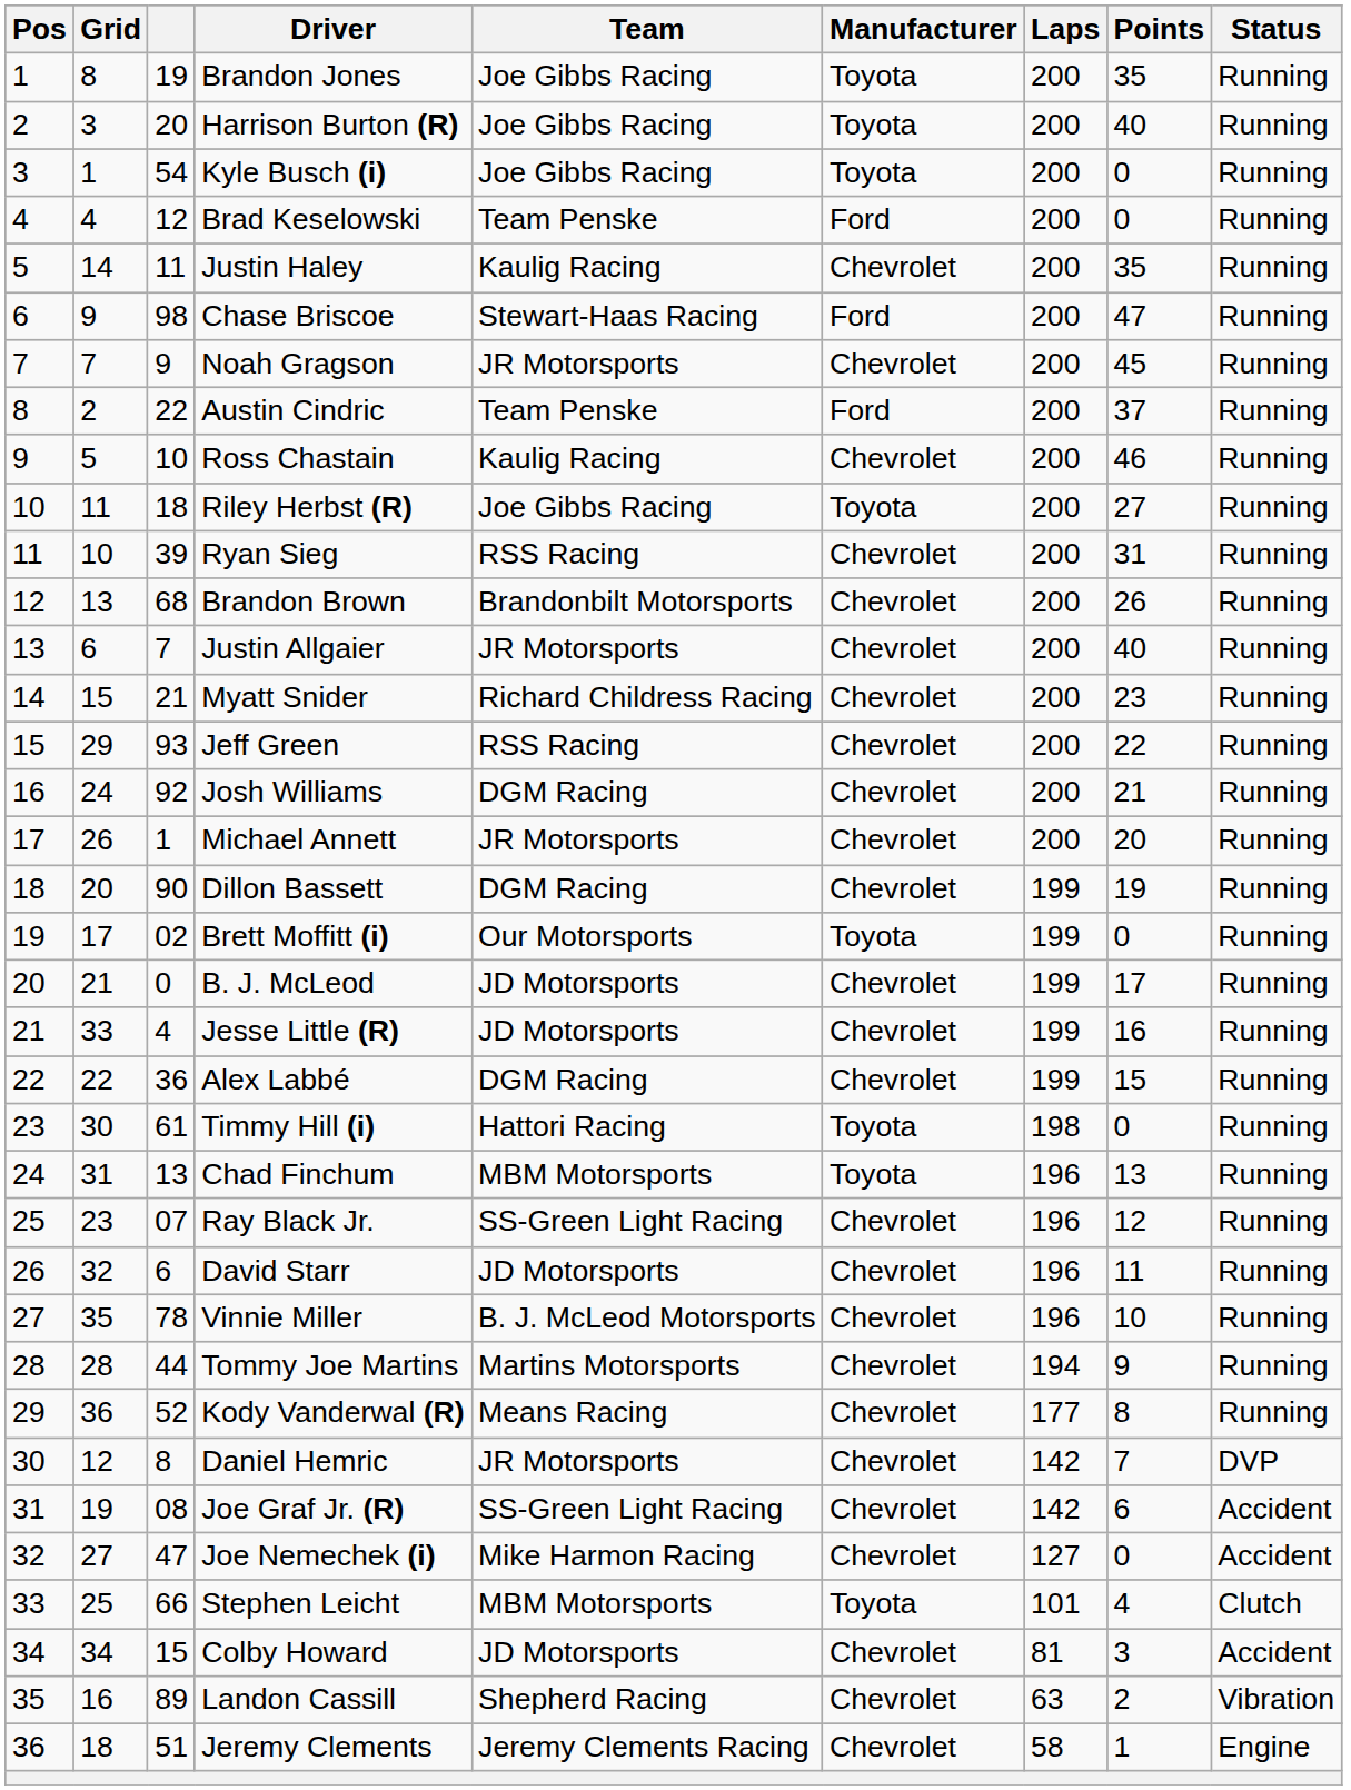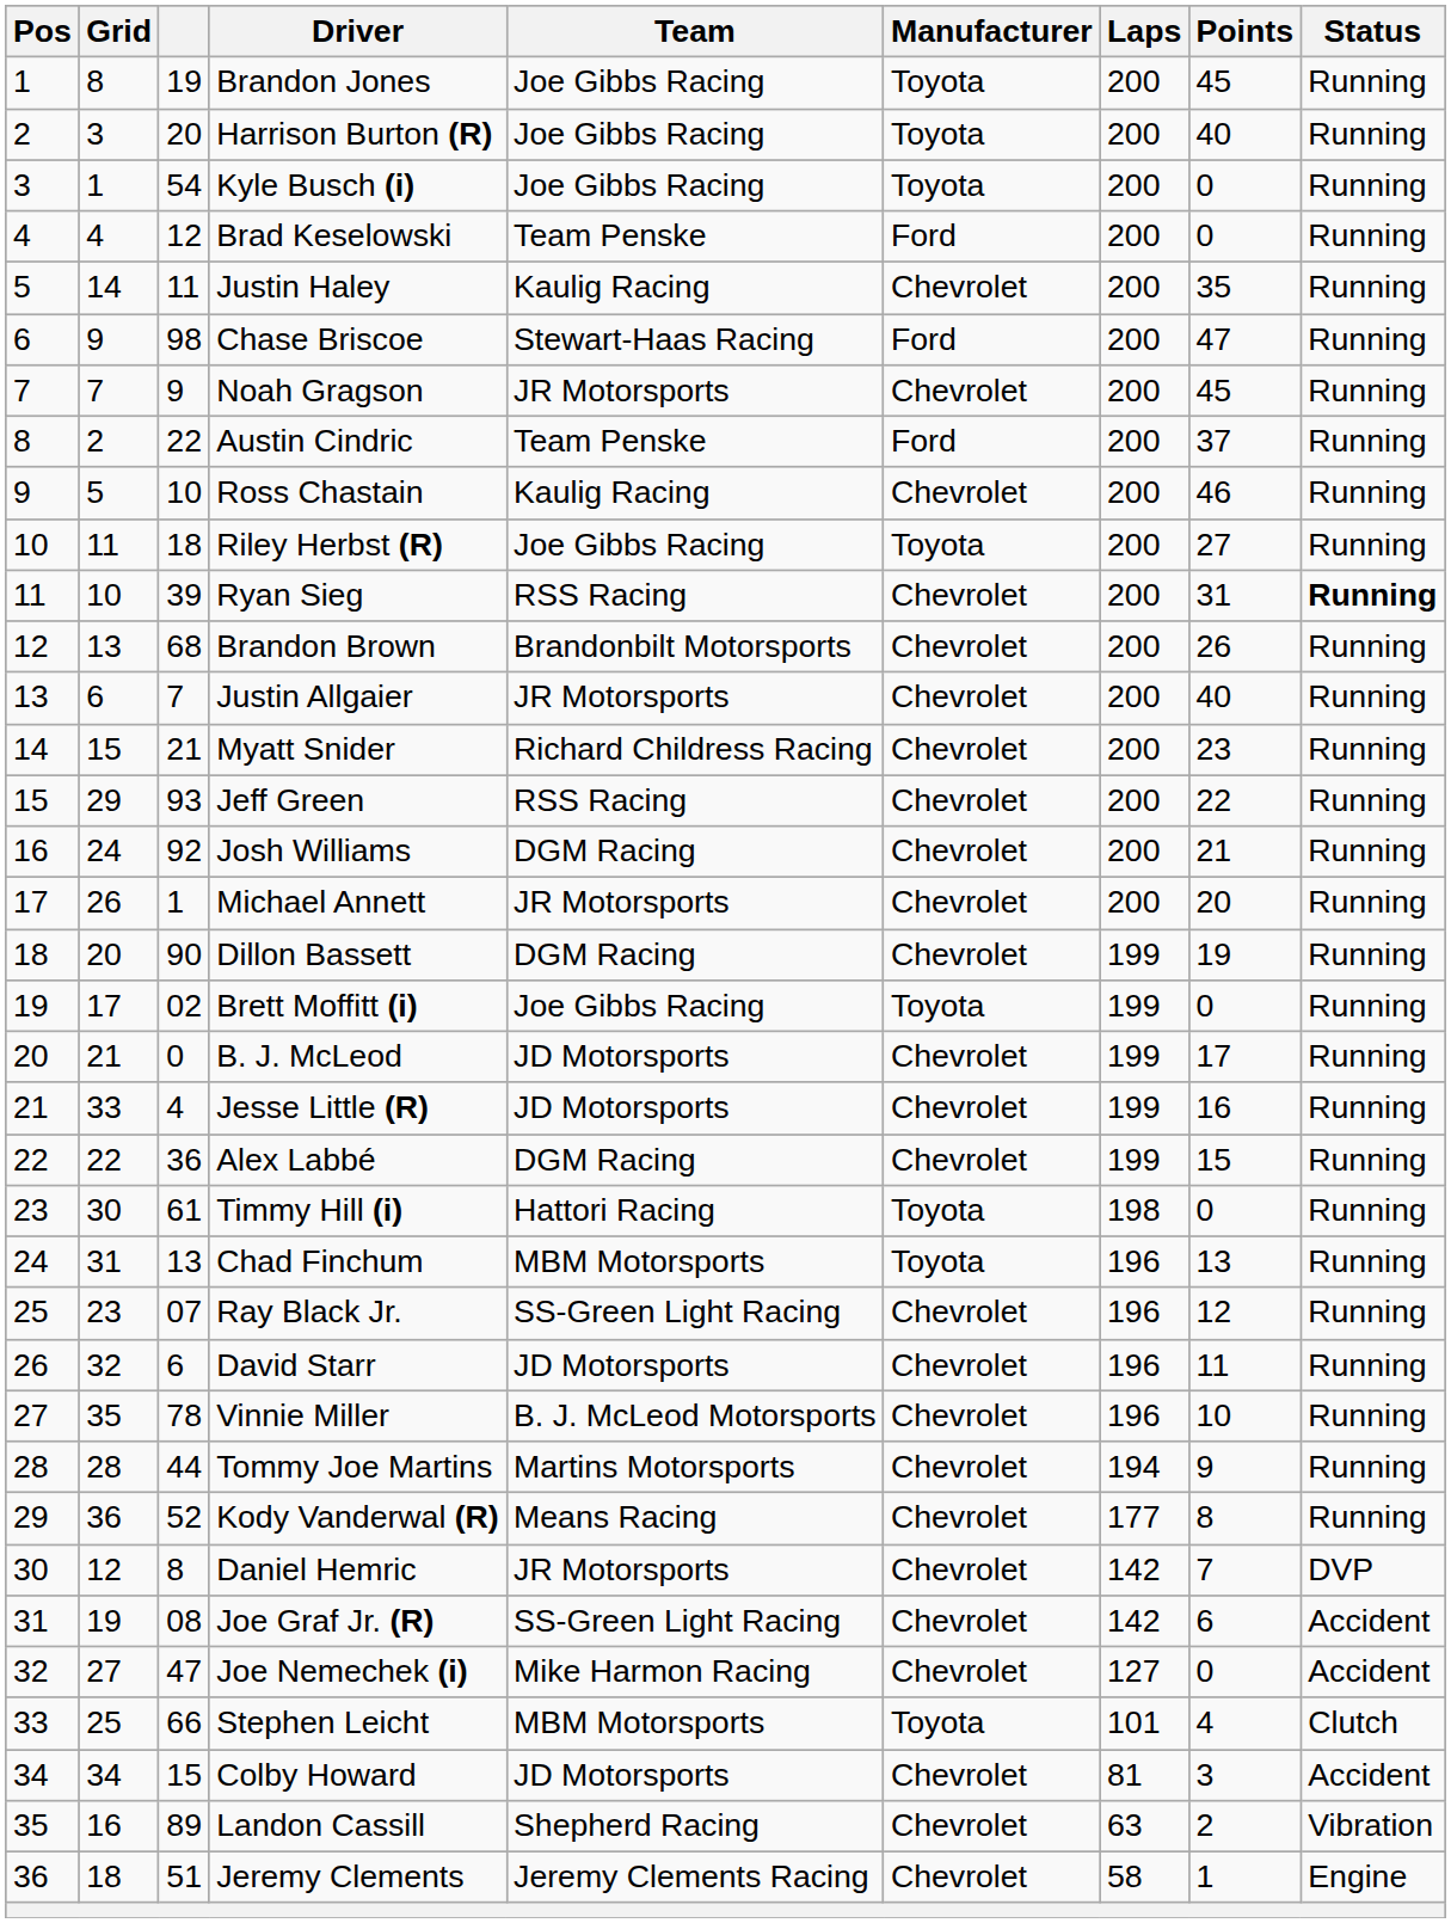Brandon Jones | Points: 35 -> 45
Ryan Sieg | Status: normal -> bold
Brett Moffitt (i) | Team: Our Motorsports -> Joe Gibbs Racing
